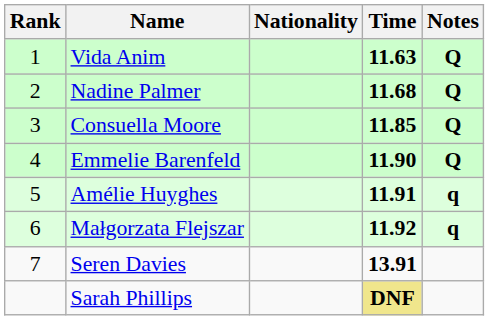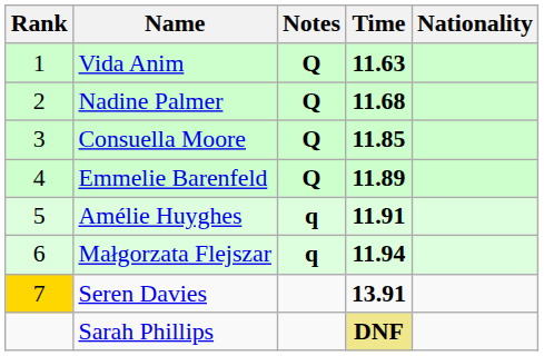columns swapped: Nationality <-> Notes
Emmelie Barenfeld | Time: 11.90 -> 11.89
Małgorzata Flejszar | Time: 11.92 -> 11.94
Seren Davies | Rank: no background -> gold background
